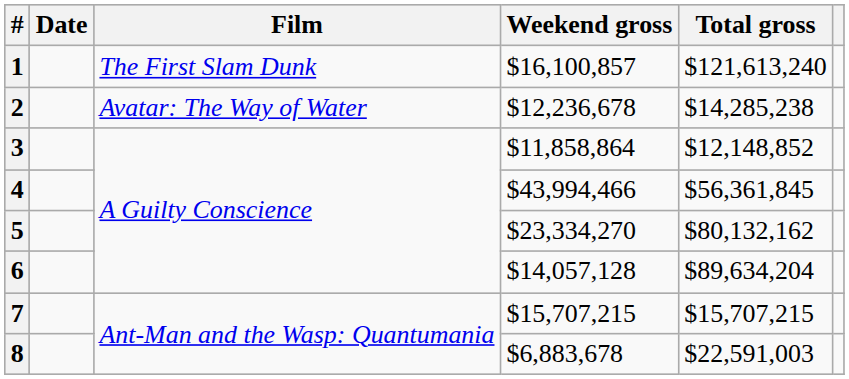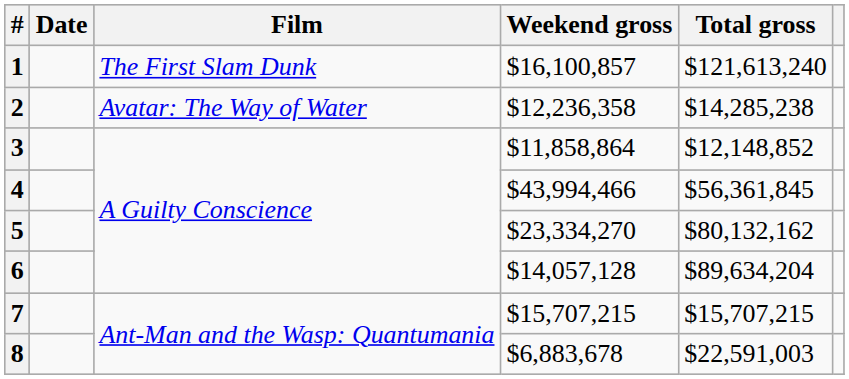2 | Weekend gross: $12,236,678 -> $12,236,358
